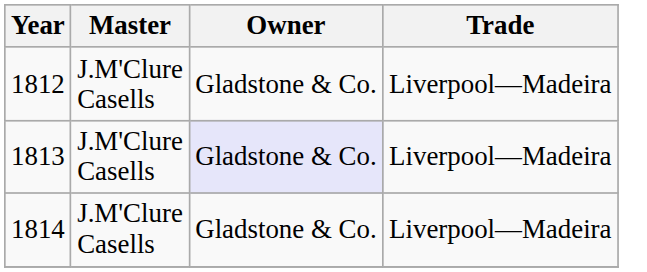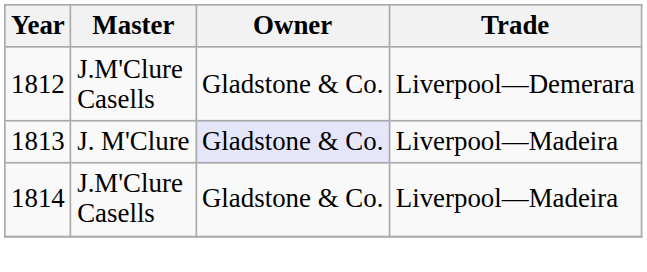1812 | Trade: Liverpool—Madeira -> Liverpool—Demerara
1813 | Master: J.M'Clure Casells -> J. M'Clure
